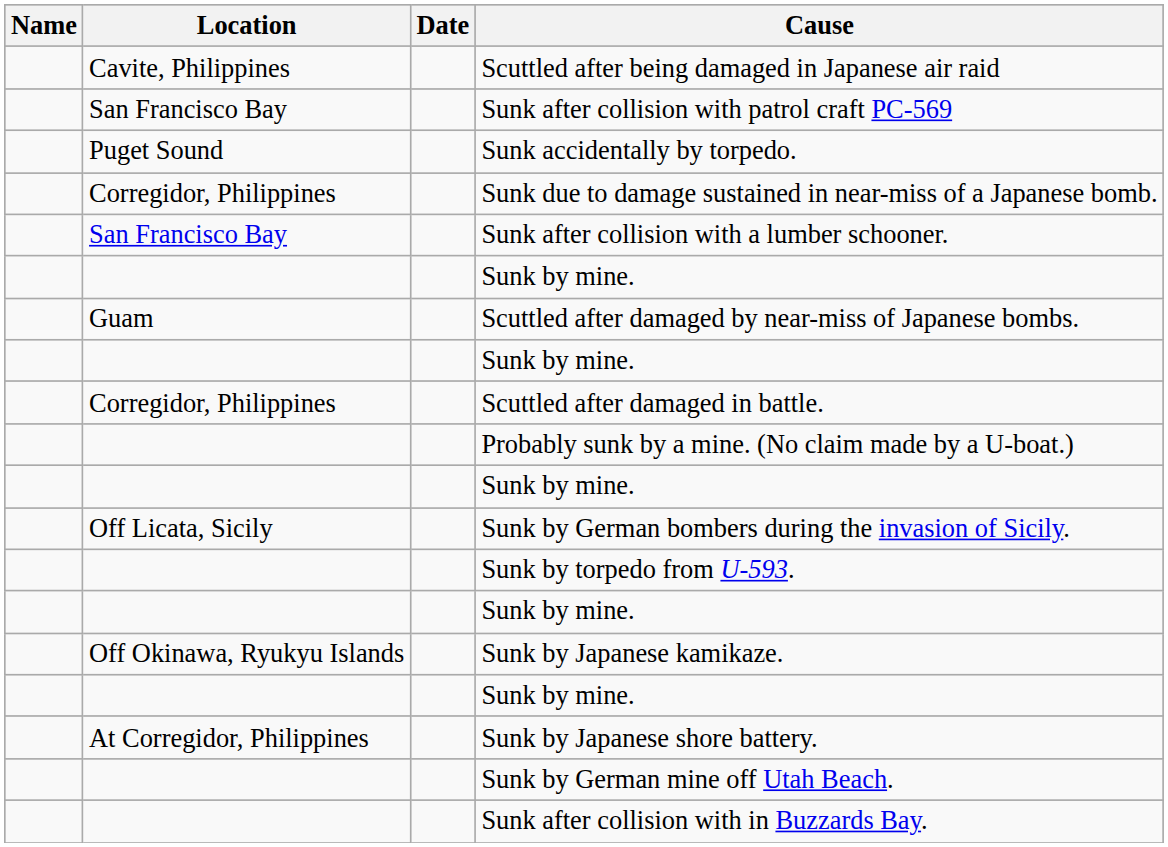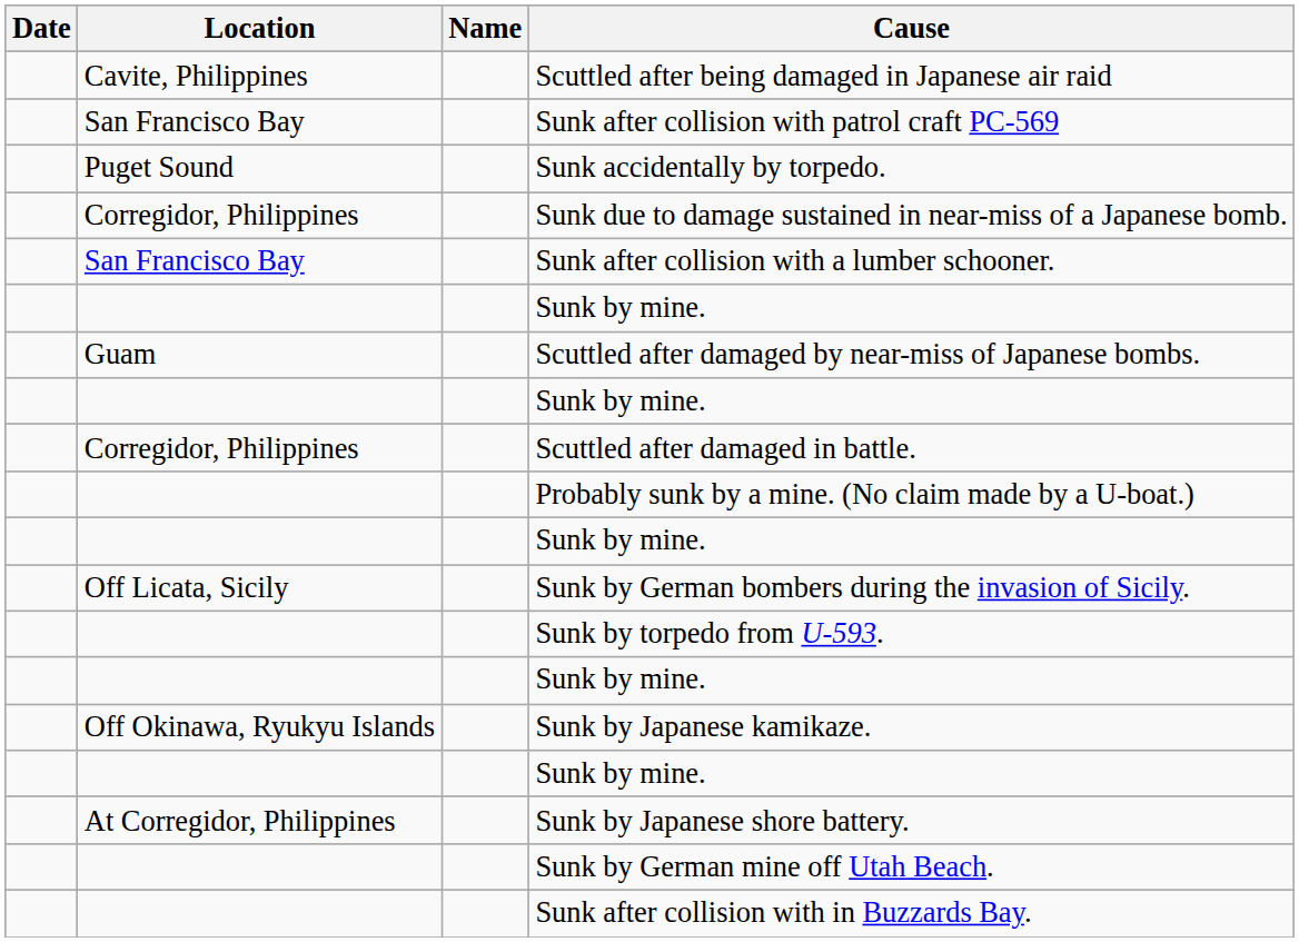columns swapped: Name <-> Date
